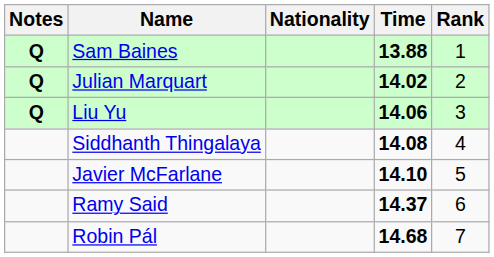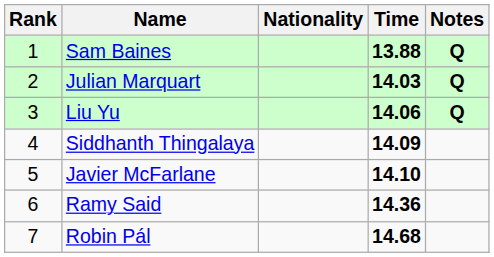columns swapped: Rank <-> Notes
Julian Marquart | Time: 14.02 -> 14.03
Siddhanth Thingalaya | Time: 14.08 -> 14.09
Ramy Said | Time: 14.37 -> 14.36
